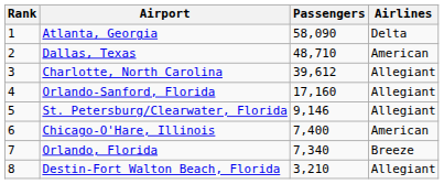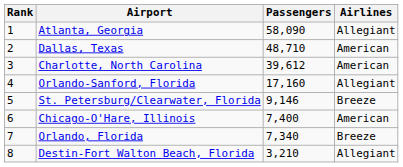Atlanta, Georgia | Airlines: Delta -> Allegiant
Charlotte, North Carolina | Airlines: Allegiant -> American
St. Petersburg/Clearwater, Florida | Airlines: Allegiant -> Breeze
